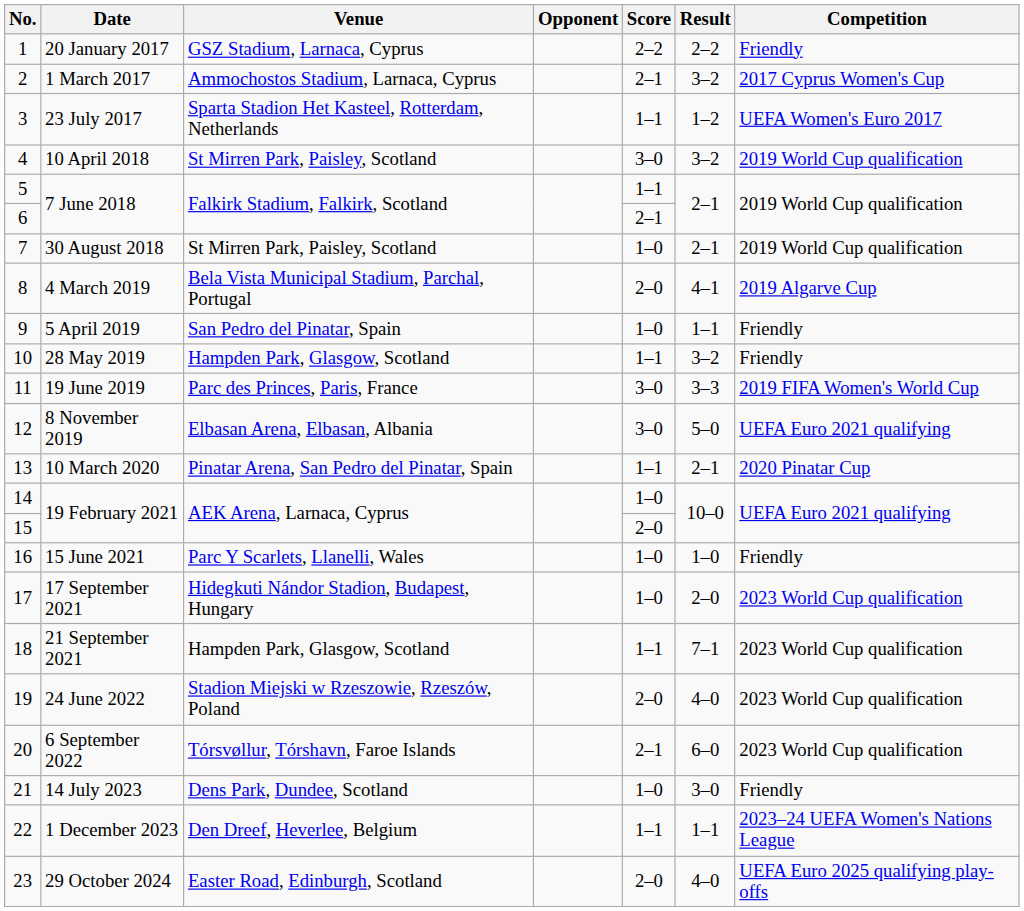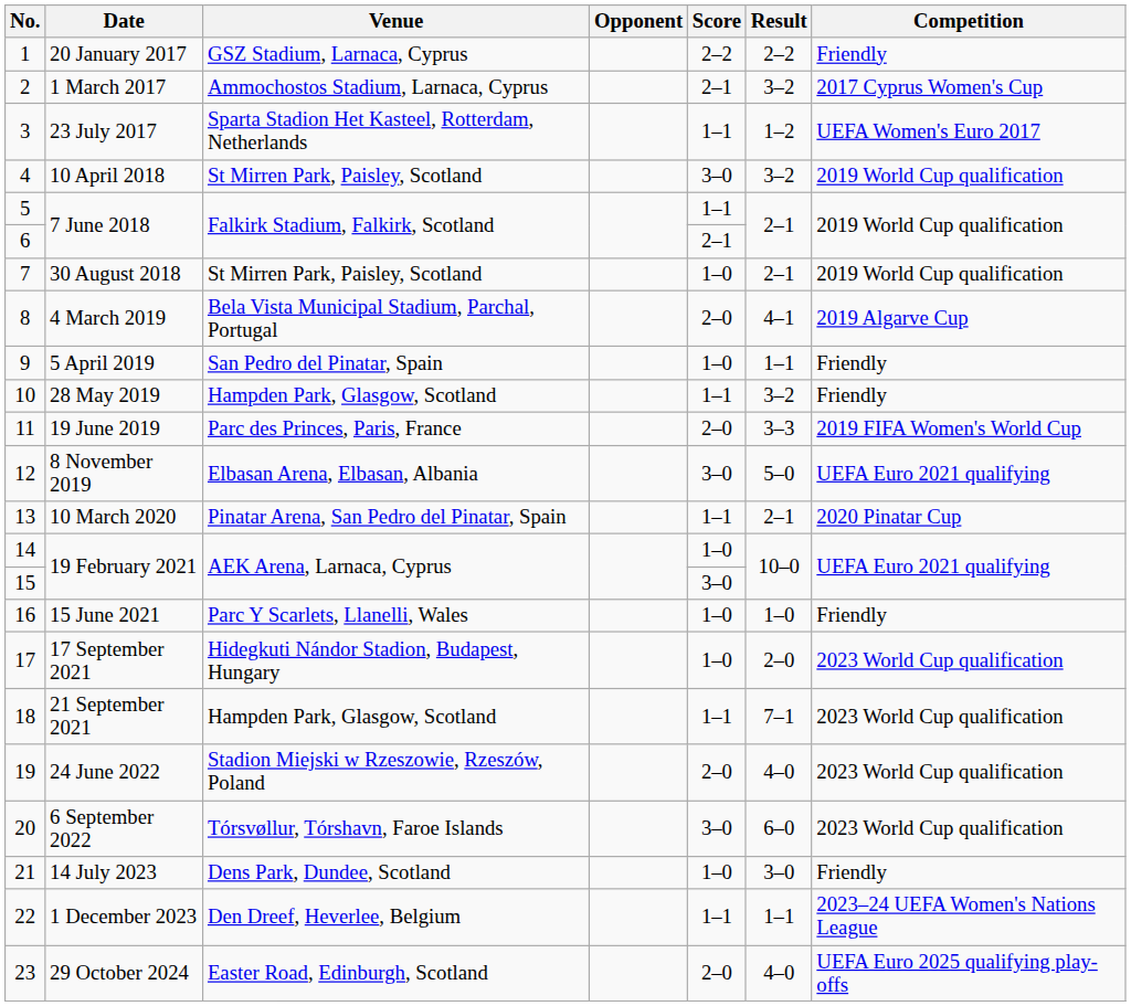19 June 2019 | Score: 3–0 -> 2–0
15 / 19 February 2021 | Score: 2–0 -> 3–0
6 September 2022 | Score: 2–1 -> 3–0
